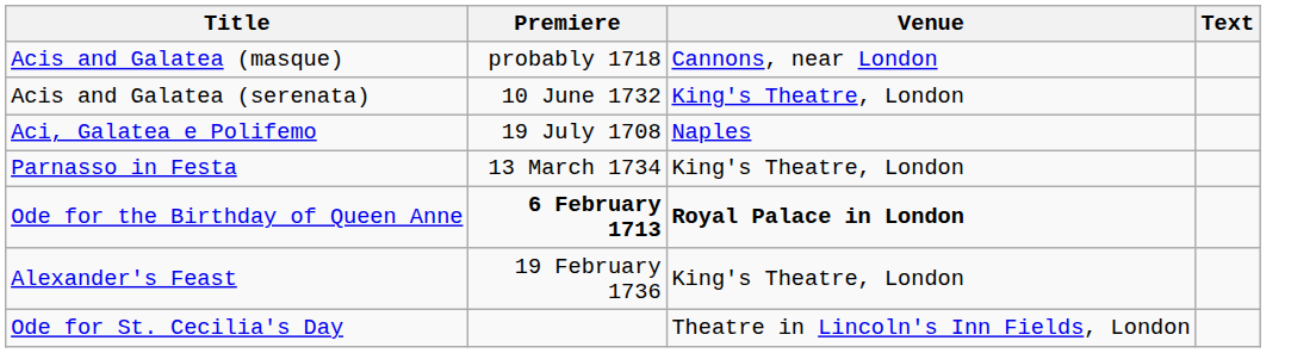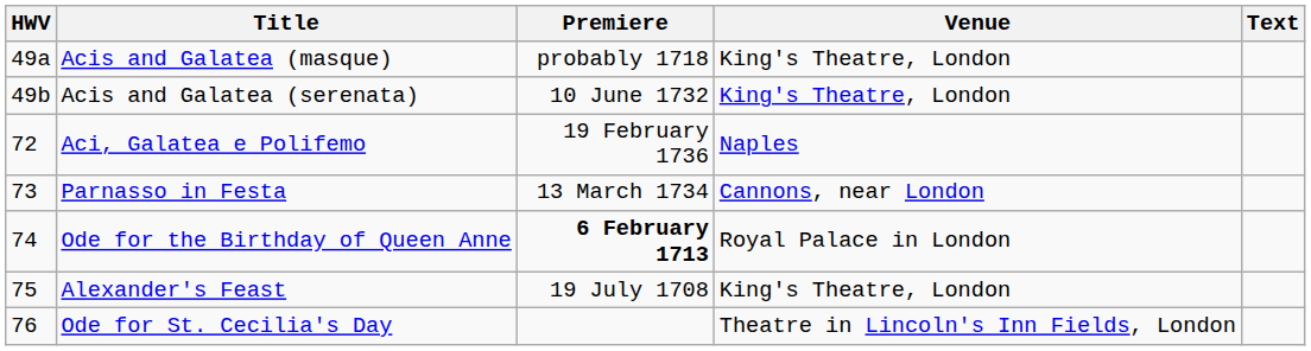+ column: HWV | 49a | 49b | 72 | 73 | 74 | 75 | 76
Acis and Galatea (masque) | Venue: Cannons, near London -> King's Theatre, London
Aci, Galatea e Polifemo | Premiere: 19 July 1708 -> 19 February 1736
Parnasso in Festa | Venue: King's Theatre, London -> Cannons, near London
Ode for the Birthday of Queen Anne | Venue: bold -> normal
Alexander's Feast | Premiere: 19 February 1736 -> 19 July 1708
